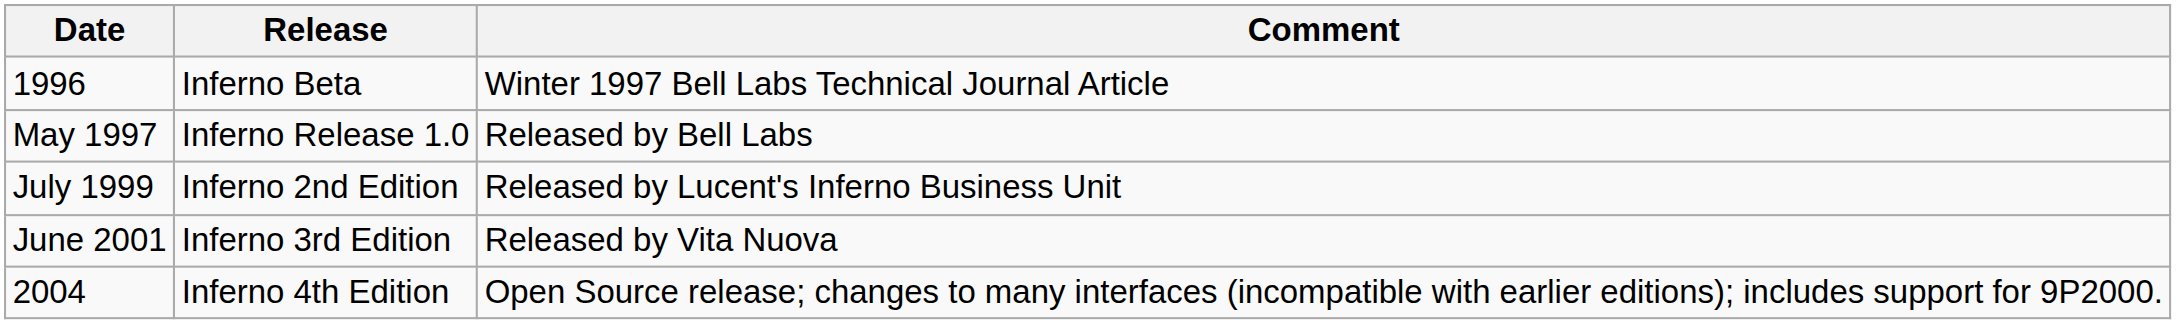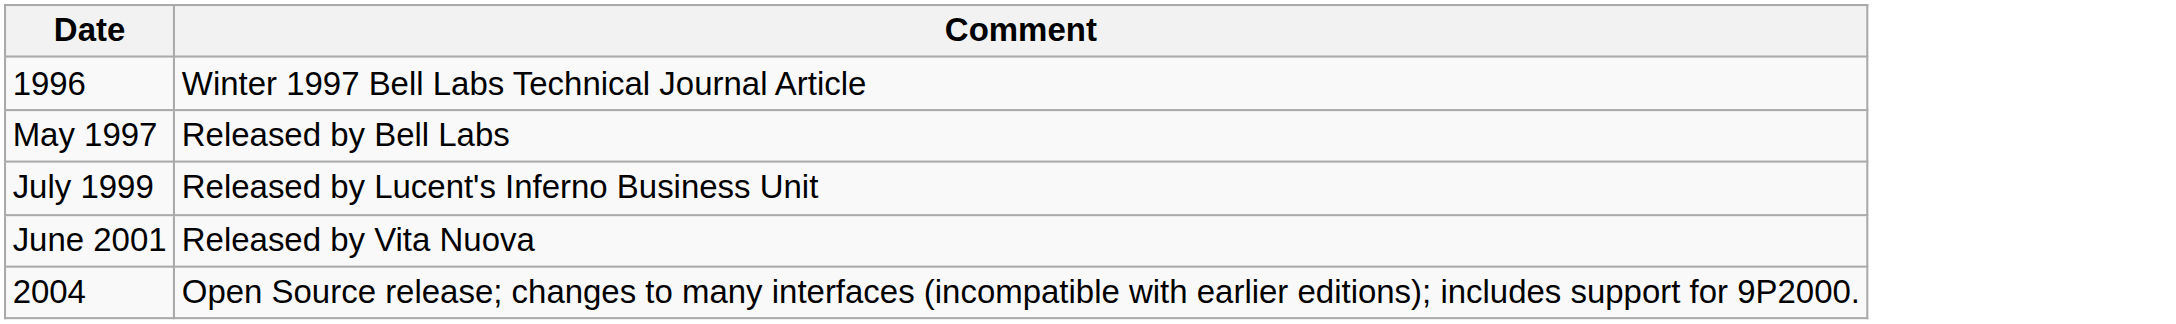- column: Release | Inferno Beta | Inferno Release 1.0 | Inferno 2nd Edition | Inferno 3rd Edition | Inferno 4th Edition
